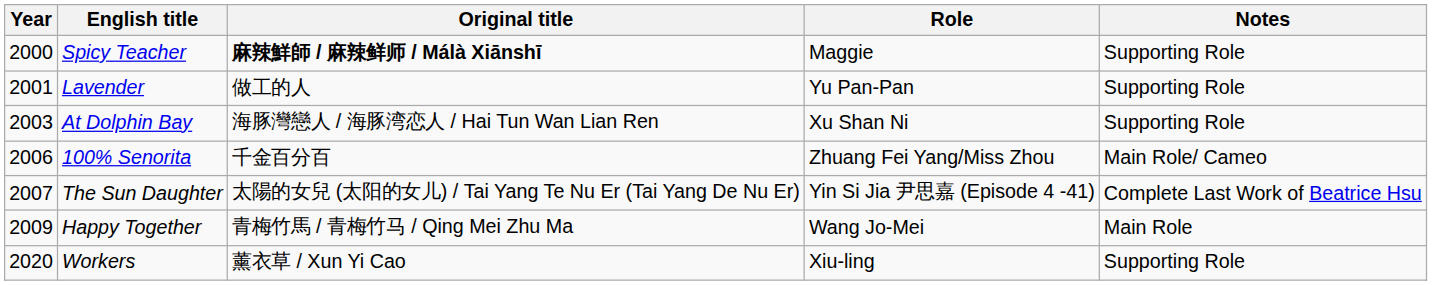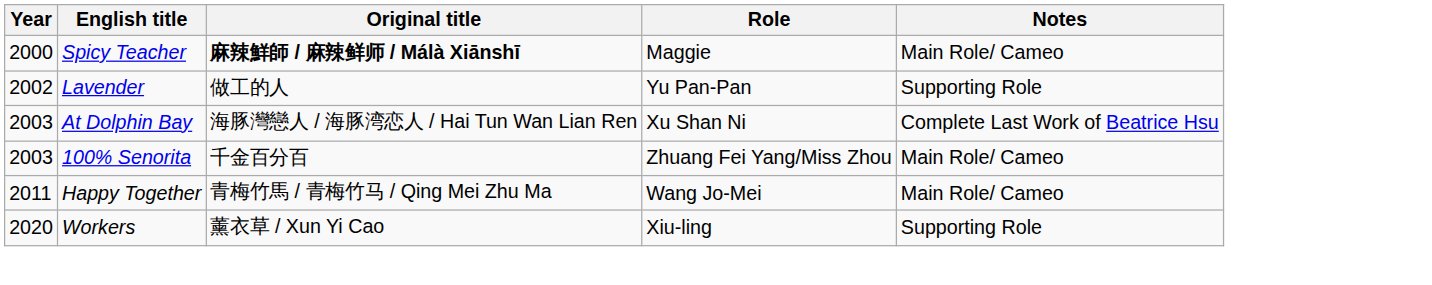Spicy Teacher | Notes: Supporting Role -> Main Role/ Cameo
Lavender | Year: 2001 -> 2002
At Dolphin Bay | Notes: Supporting Role -> Complete Last Work of Beatrice Hsu
100% Senorita | Year: 2006 -> 2003
- row: 2007 | The Sun Daughter | 太陽的女兒 (太阳的女儿) / Tai Yang Te Nu Er (Tai Yang De Nu Er) | Yin Si Jia 尹思嘉 (Episode 4 -41) | Complete Last Work of Beatrice Hsu
Happy Together | Year: 2009 -> 2011
Happy Together | Notes: Main Role -> Main Role/ Cameo
